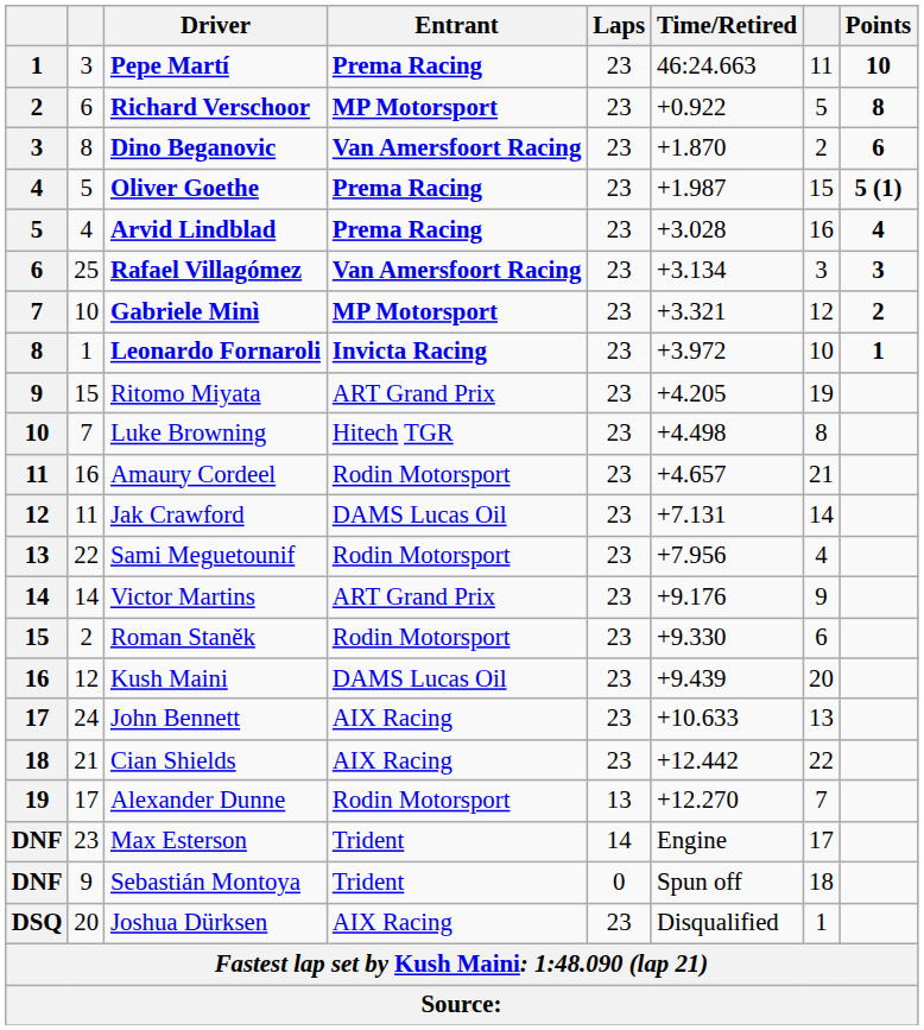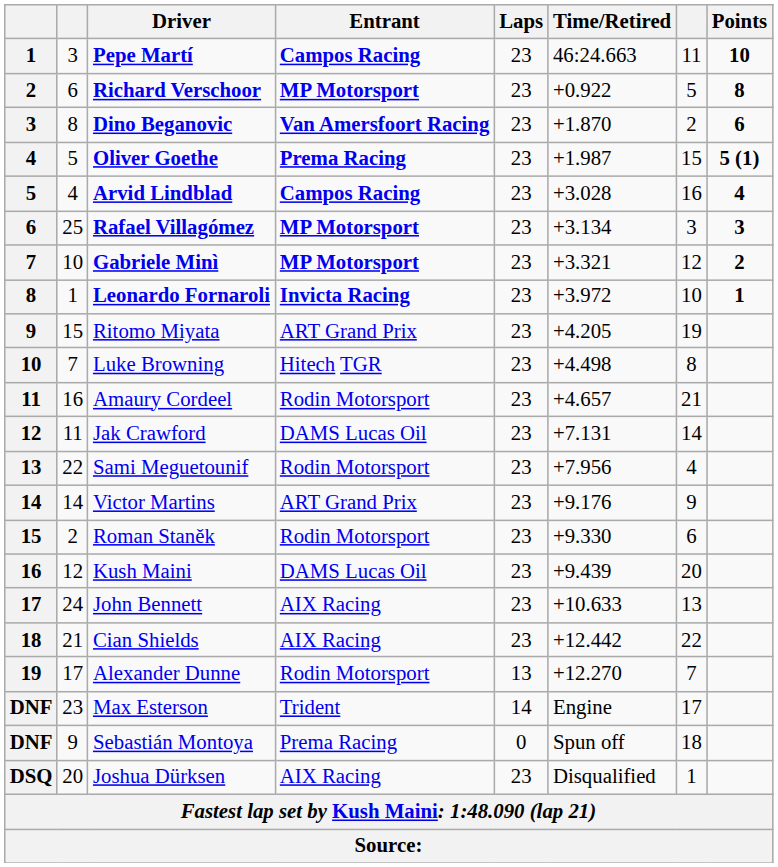Pepe Martí | Entrant: Prema Racing -> Campos Racing
Arvid Lindblad | Entrant: Prema Racing -> Campos Racing
Rafael Villagómez | Entrant: Van Amersfoort Racing -> MP Motorsport
Sebastián Montoya | Entrant: Trident -> Prema Racing
